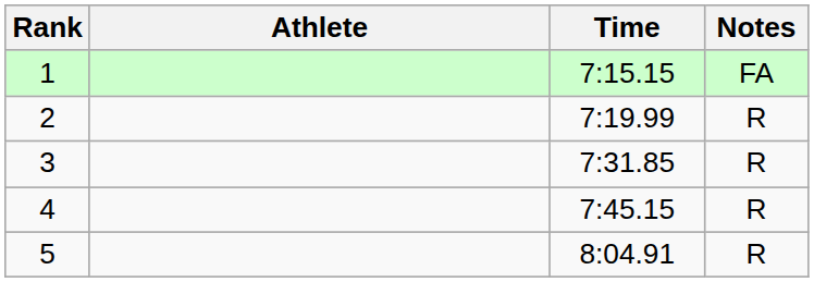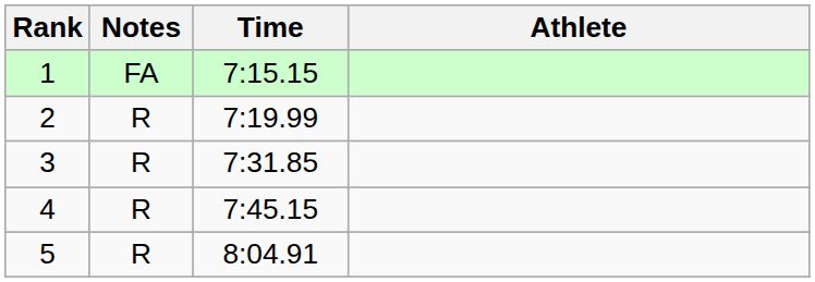columns swapped: Athlete <-> Notes
